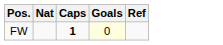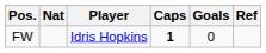+ column: Player | Idris Hopkins
FW | Goals: lightyellow background -> no background
